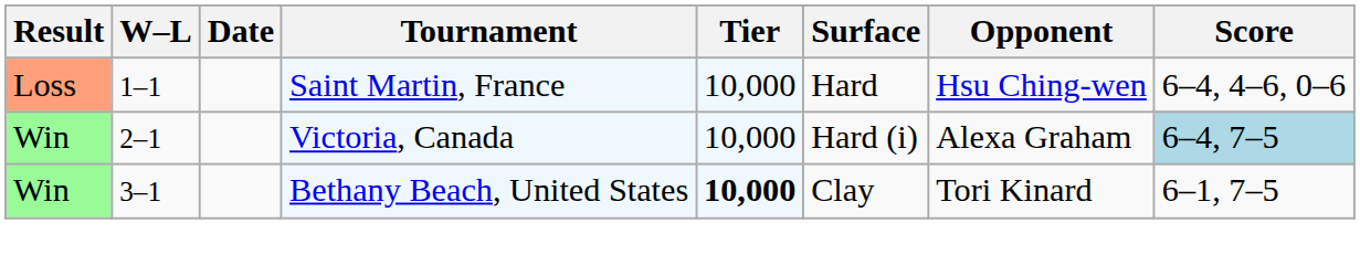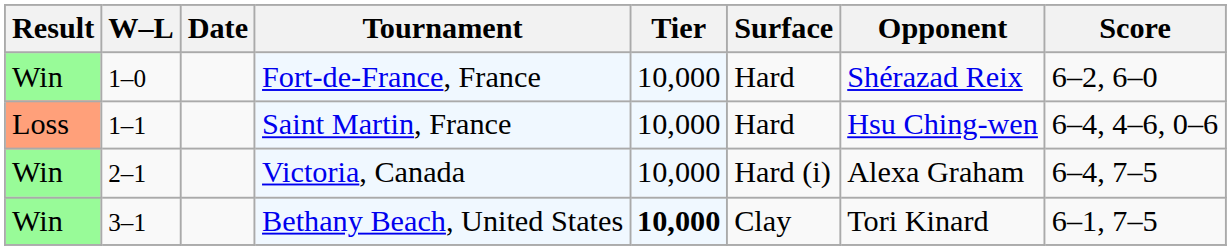+ row: Win | 1–0 | Fort-de-France, France | 10,000 | Hard | Shérazad Reix | 6–2, 6–0
Victoria, Canada | Score: lightblue background -> no background
